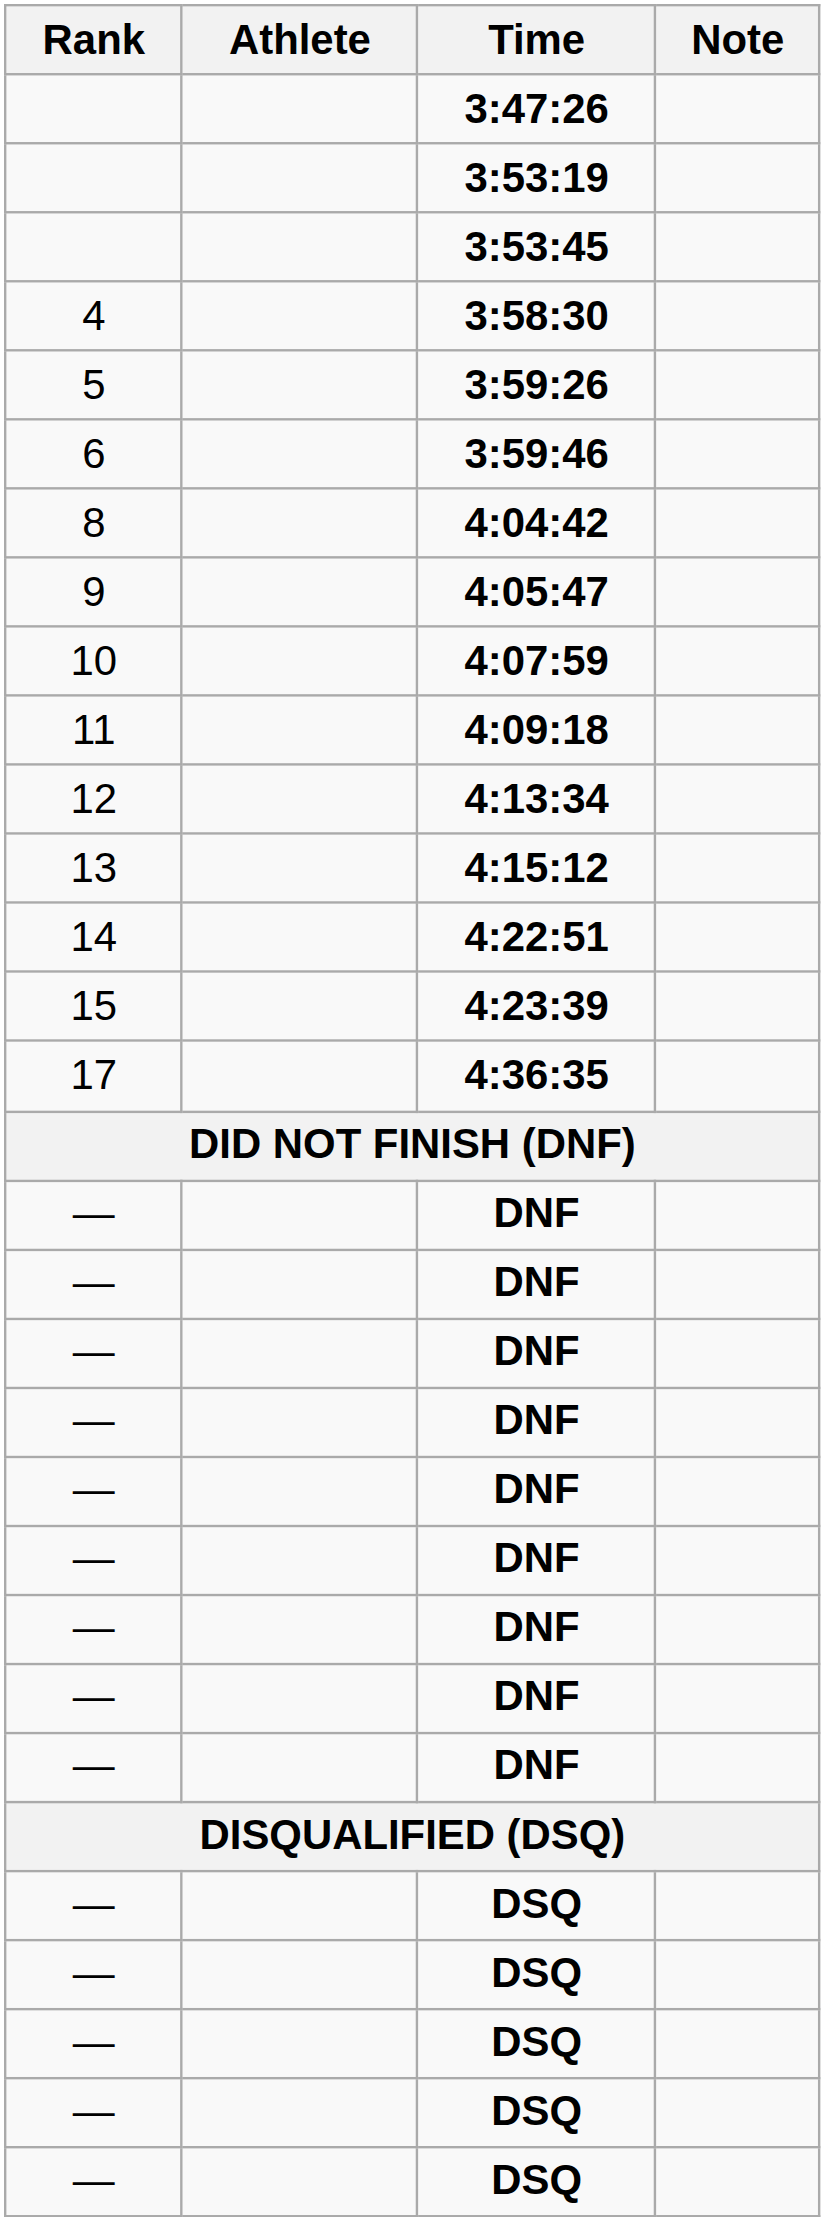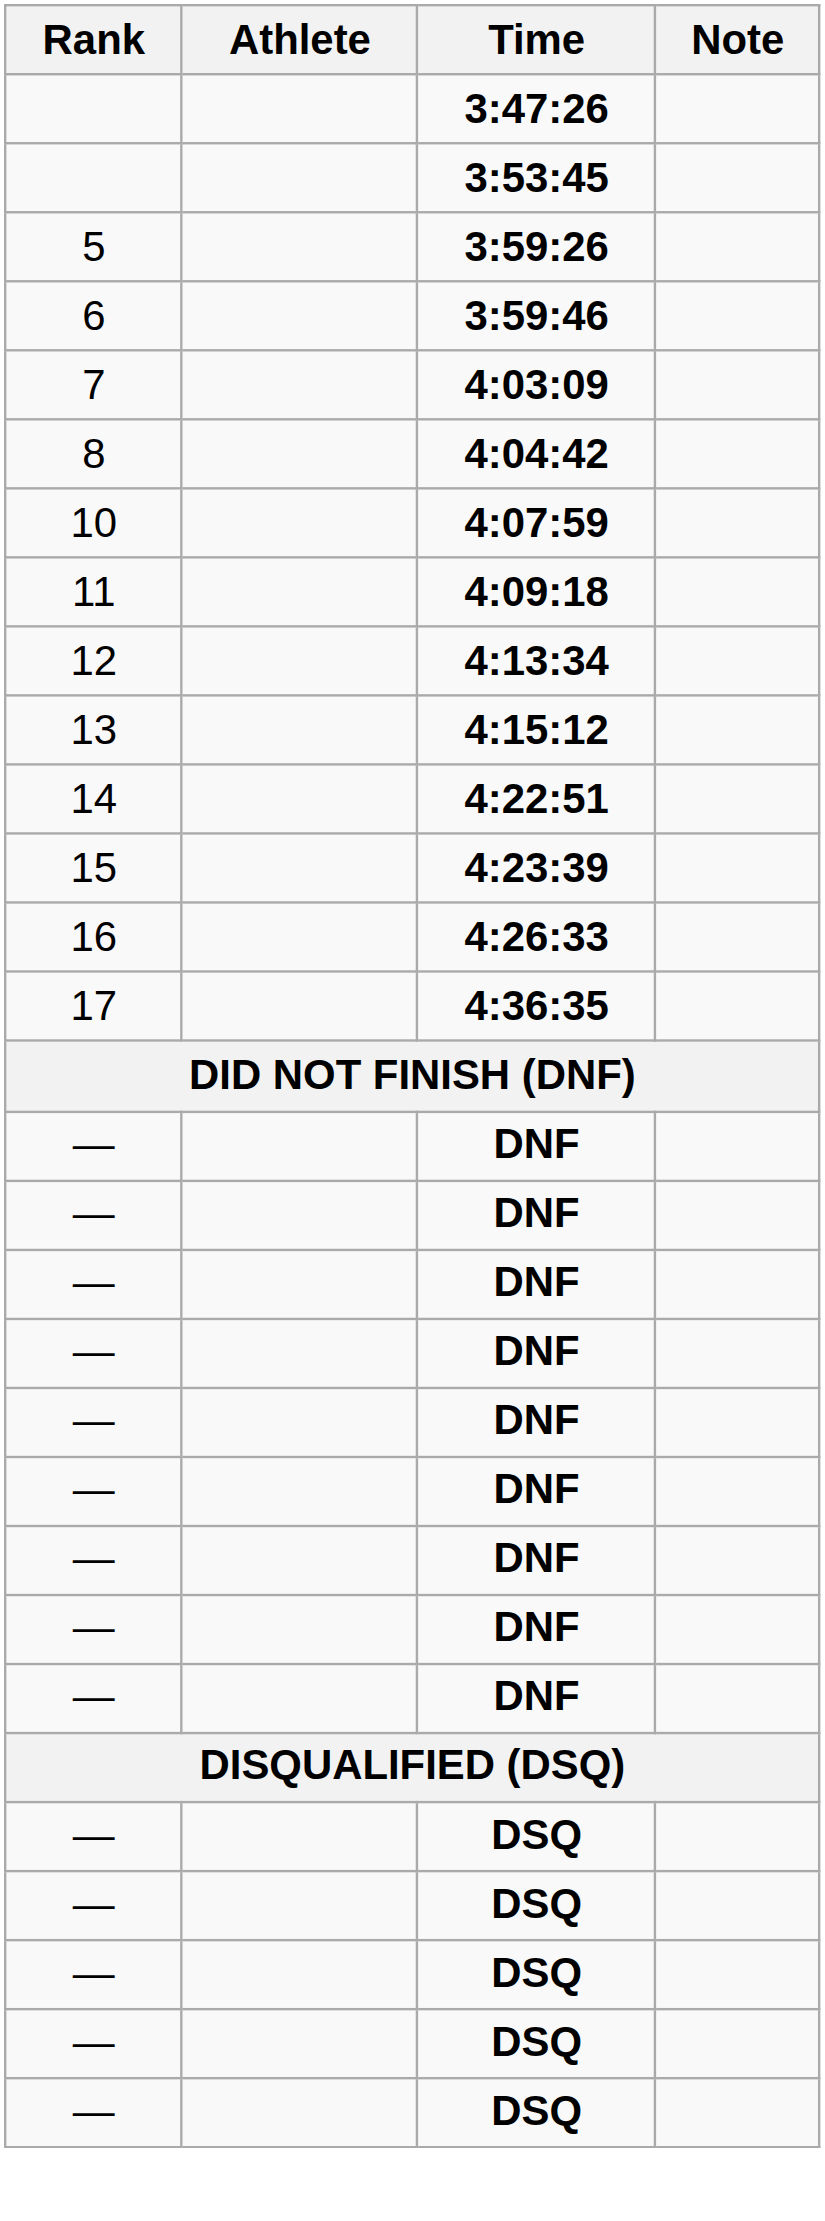- row: 3:53:19
- row: 4 | 3:58:30
+ row: 7 | 4:03:09
- row: 9 | 4:05:47
+ row: 16 | 4:26:33
